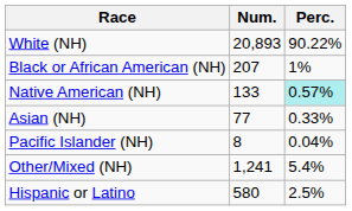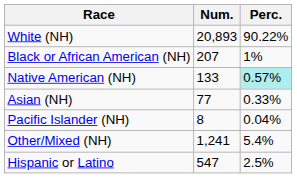Hispanic or Latino | Num.: 580 -> 547
